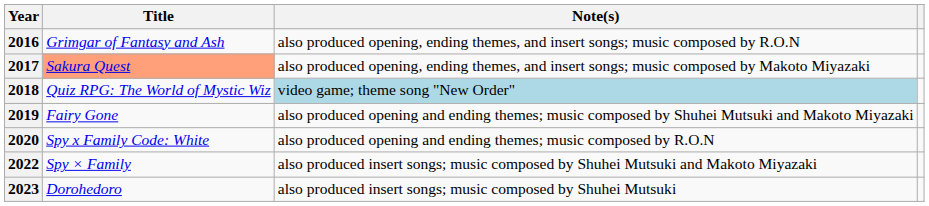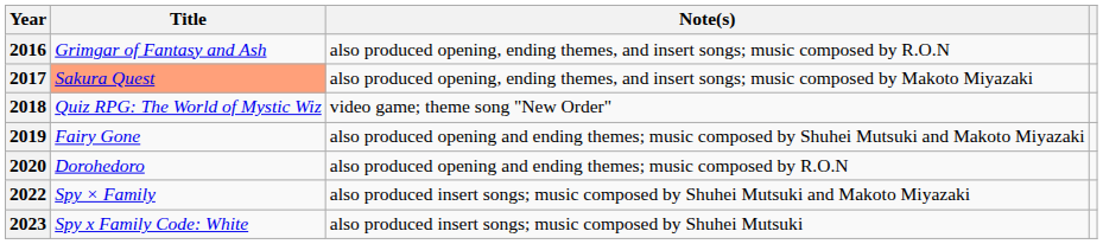2018 | Note(s): lightblue background -> no background
2020 | Title: Spy x Family Code: White -> Dorohedoro
2023 | Title: Dorohedoro -> Spy x Family Code: White
